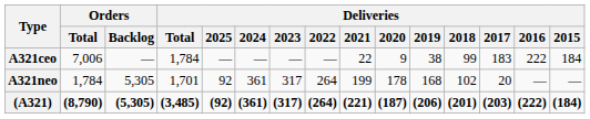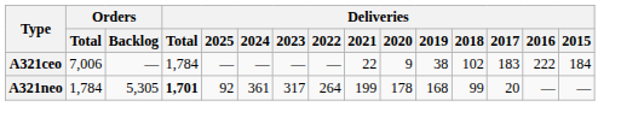A321ceo | Deliveries / 2018: 99 -> 102
A321neo | Deliveries / Total: normal -> bold
A321neo | Deliveries / 2018: 102 -> 99
- row: (A321) | (8,790) | (5,305) | (3,485) | (92) | (361) | (317) | (264) | (221) | (187) | (206) | (201) | (203) | (222) | (184)
